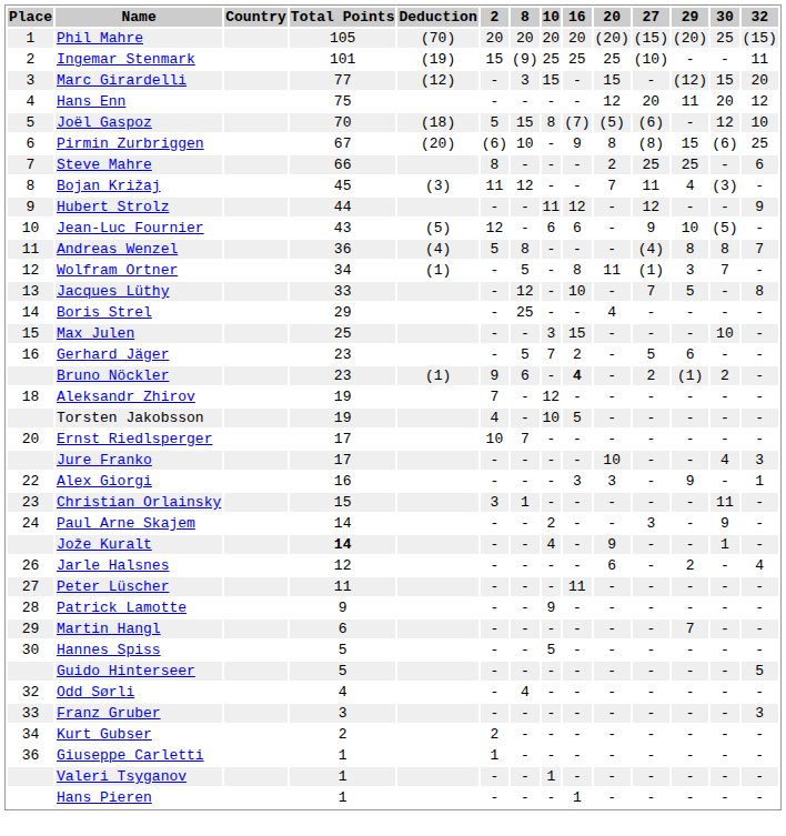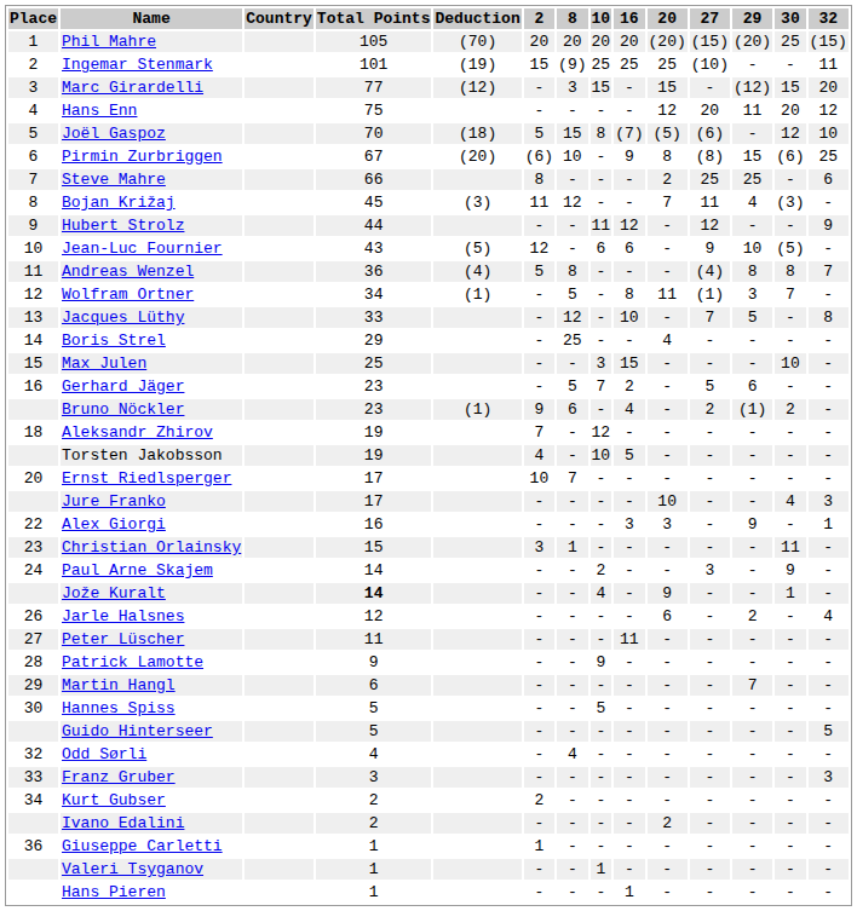Bruno Nöckler | 16: bold -> normal
+ row: Ivano Edalini | 2 | - | - | - | - | 2 | - | - | - | -
